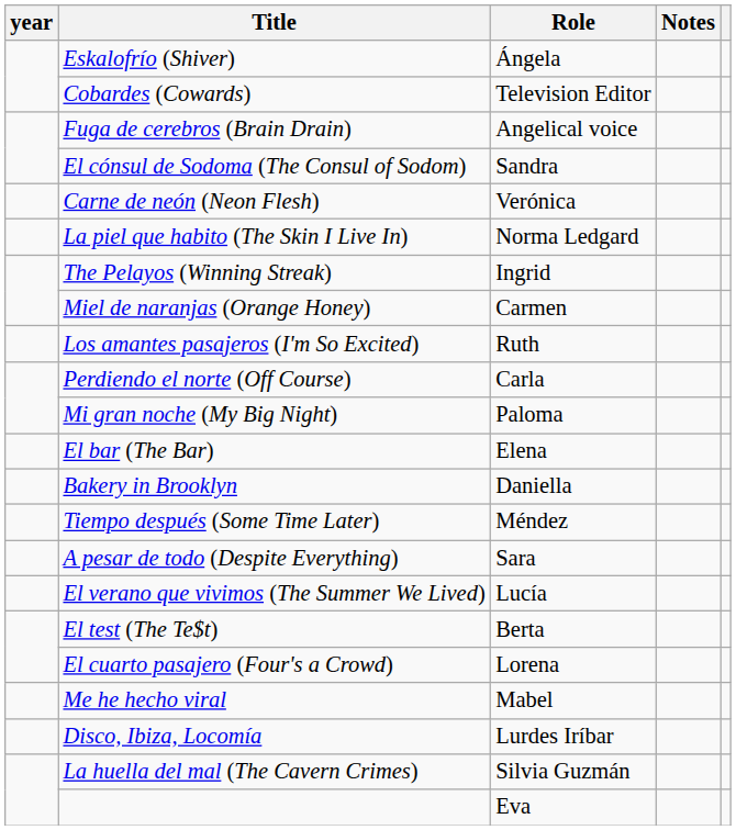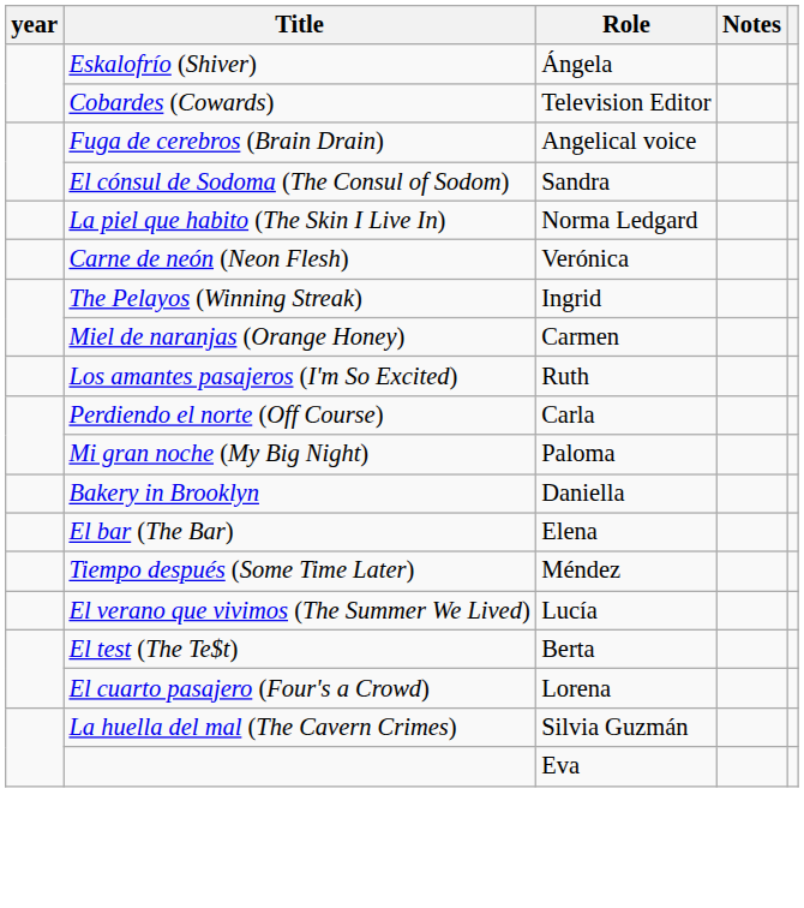rows swapped: Carne de neón (Neon Flesh) <-> La piel que habito (The Skin I Live In)
rows swapped: Bakery in Brooklyn <-> El bar (The Bar)
- row: A pesar de todo (Despite Everything) | Sara
- row: Me he hecho viral | Mabel
- row: Disco, Ibiza, Locomía | Lurdes Iríbar
